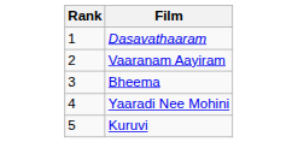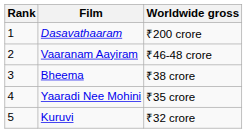+ column: Worldwide gross | ₹200 crore | ₹46-48 crore | ₹38 crore | ₹35 crore | ₹32 crore
